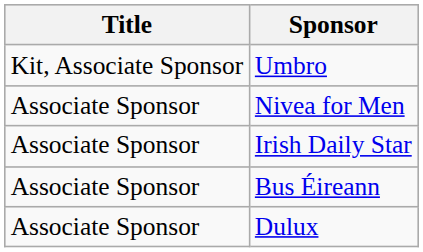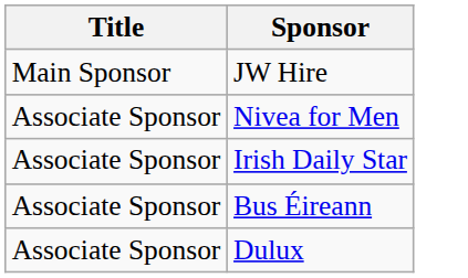+ row: Main Sponsor | JW Hire
- row: Kit, Associate Sponsor | Umbro
